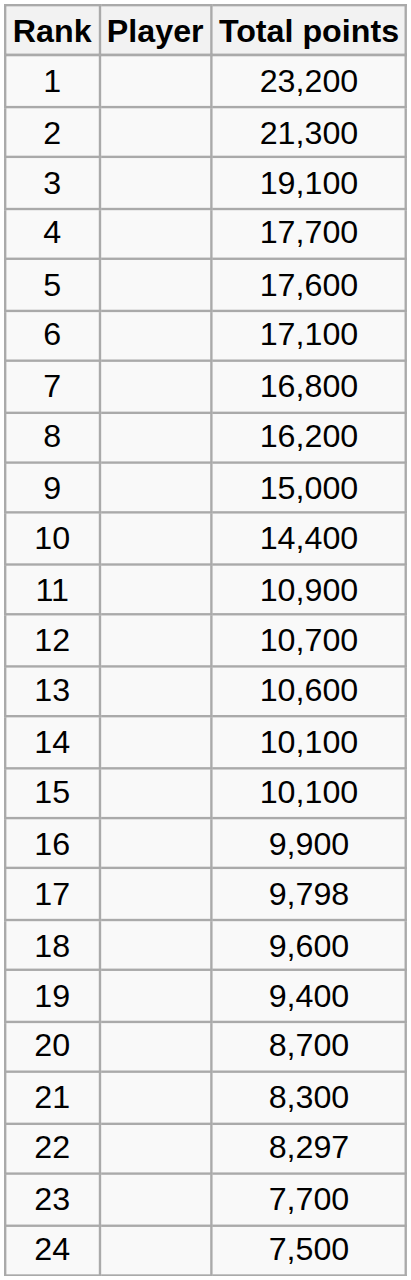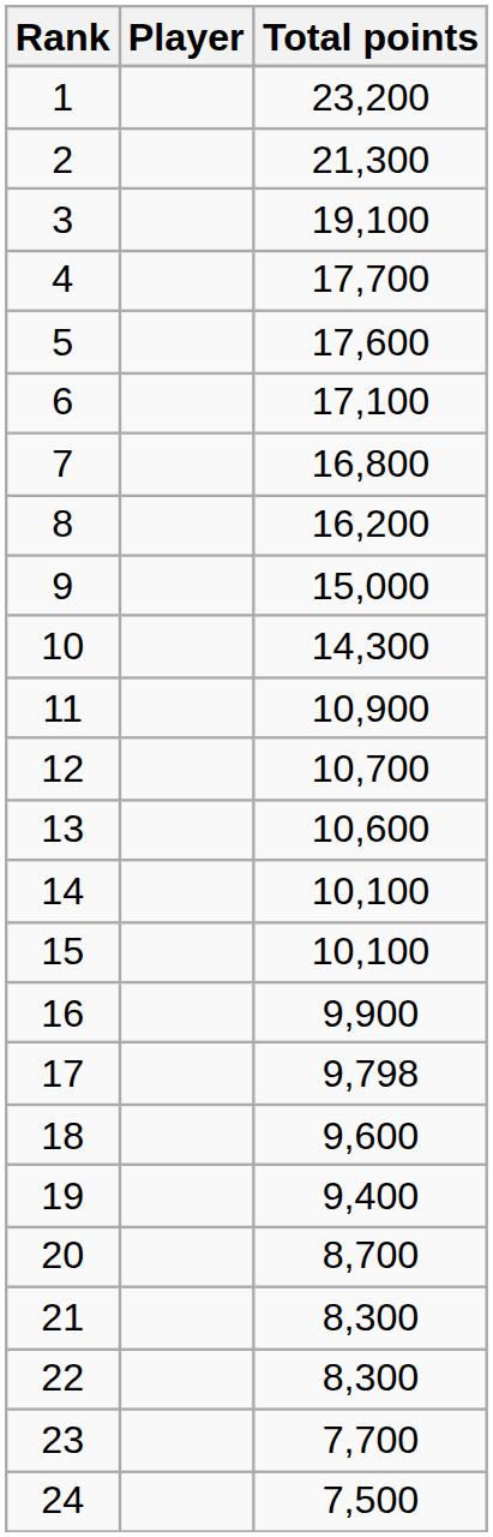10 | Total points: 14,400 -> 14,300
22 | Total points: 8,297 -> 8,300
